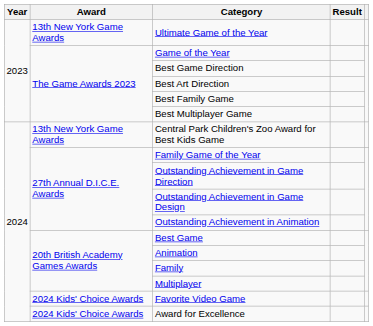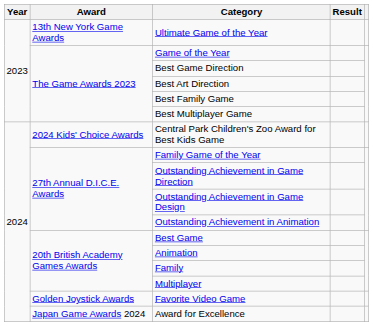Central Park Children's Zoo Award for Best Kids Game | Award: 13th New York Game Awards -> 2024 Kids' Choice Awards
Favorite Video Game | Award: 2024 Kids' Choice Awards -> Golden Joystick Awards
Award for Excellence | Award: 2024 Kids' Choice Awards -> Japan Game Awards 2024
